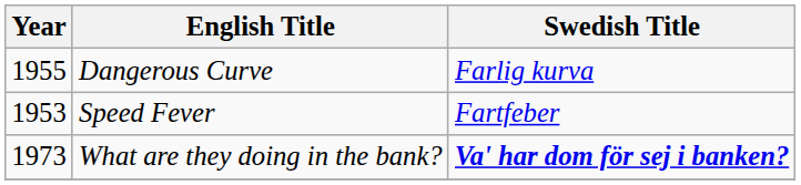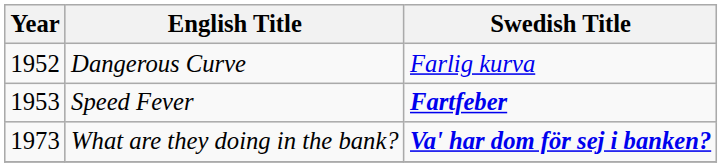Dangerous Curve | Year: 1955 -> 1952
Speed Fever | Swedish Title: normal -> bold
